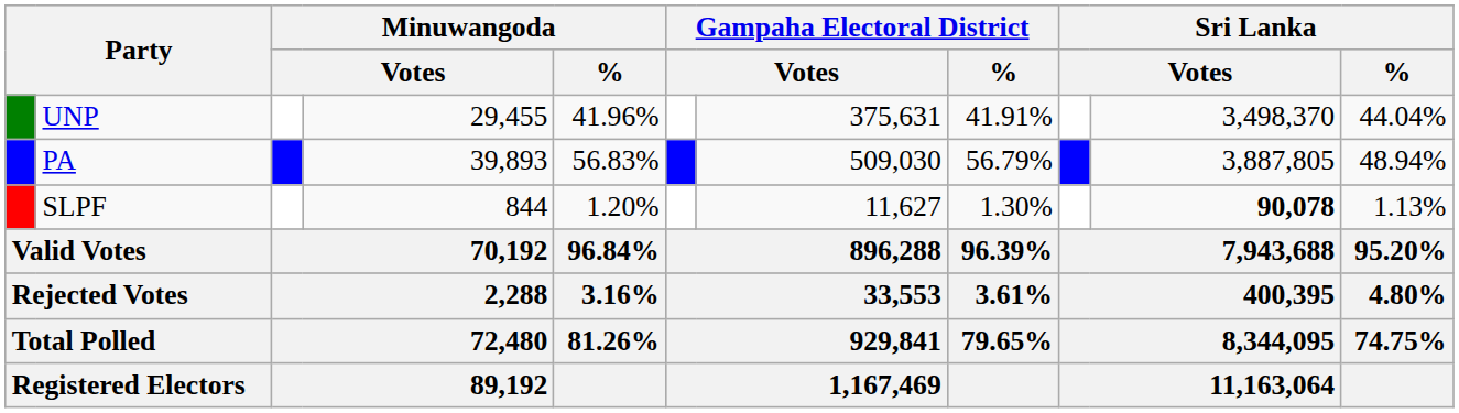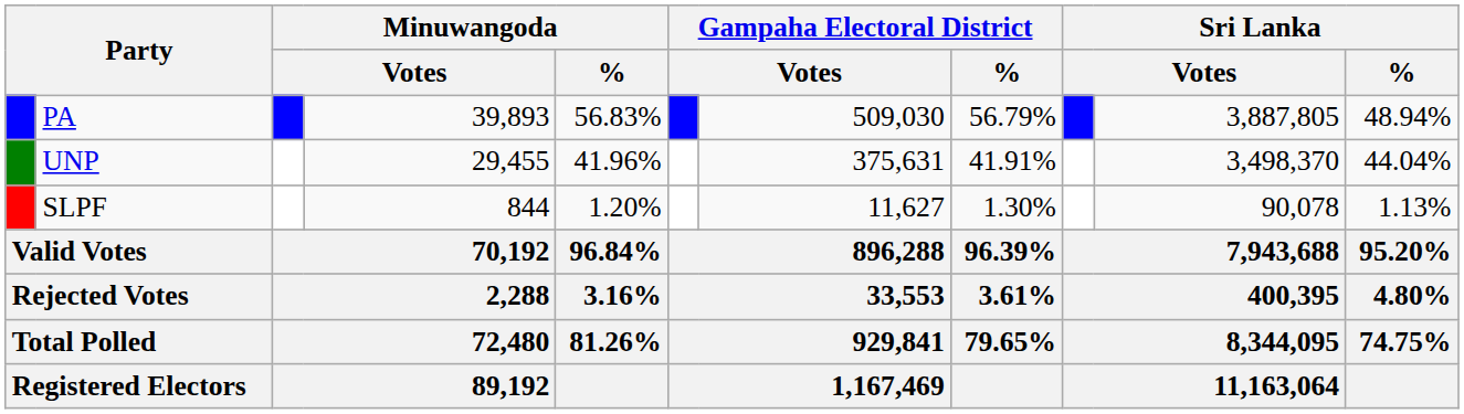rows swapped: PA <-> UNP
SLPF | column 10: bold -> normal
